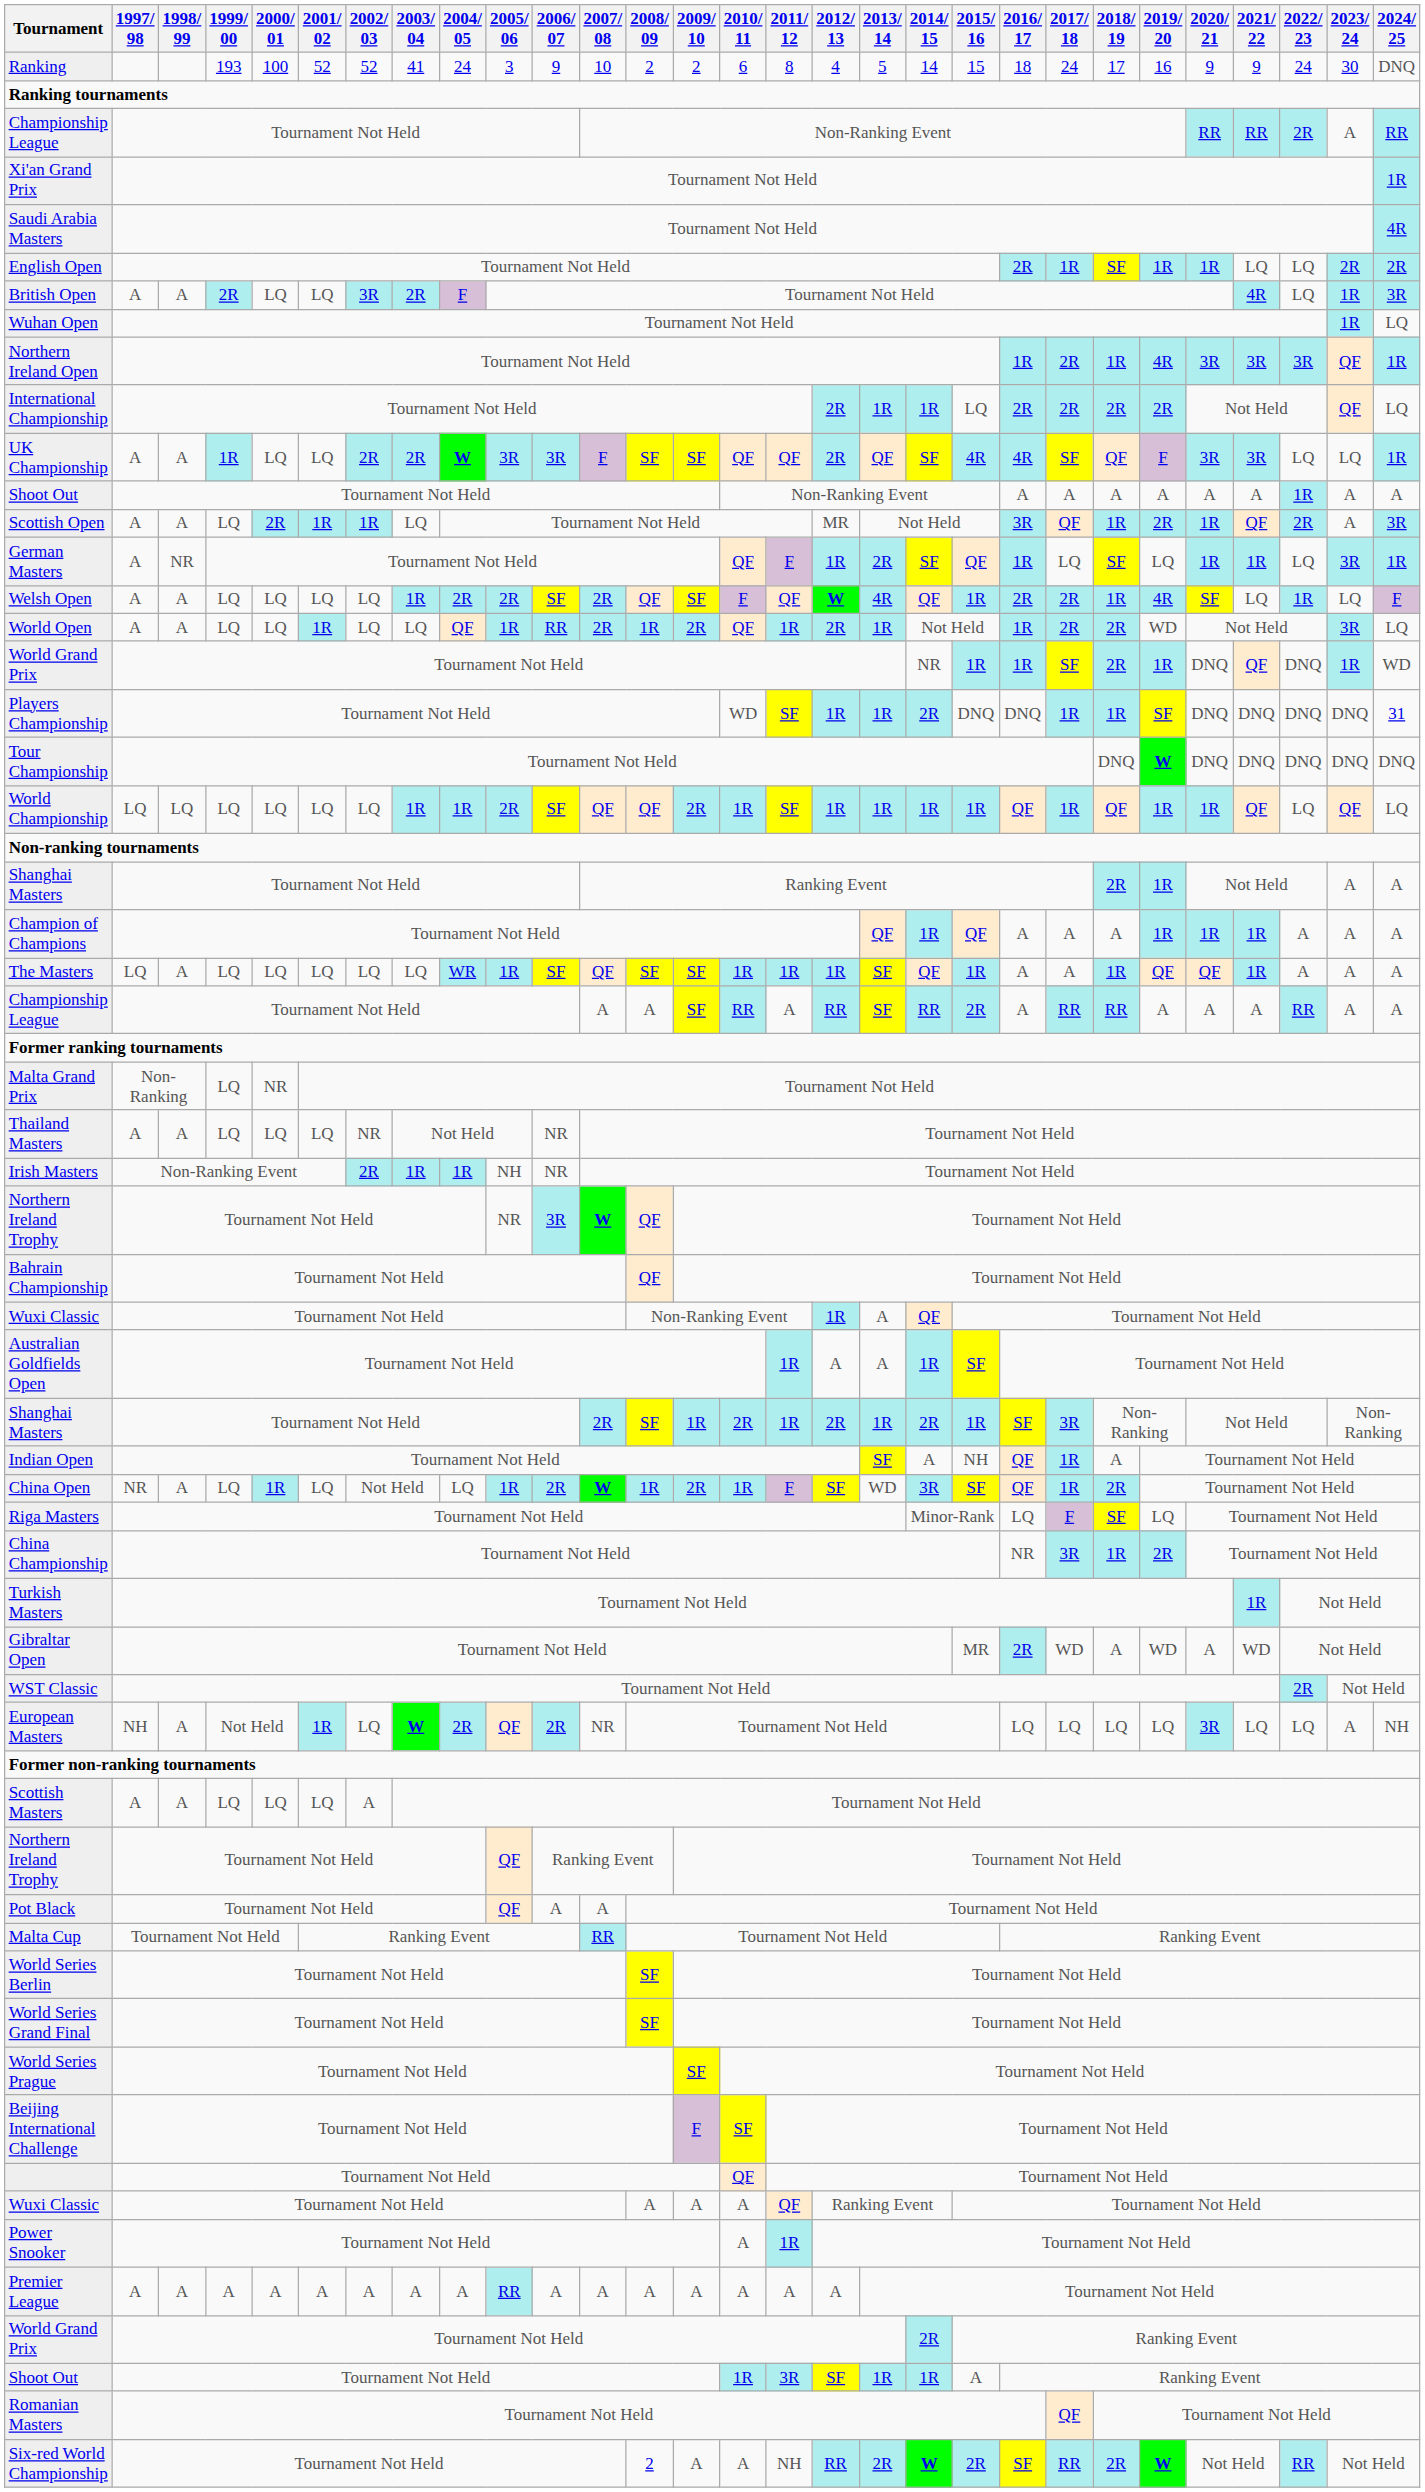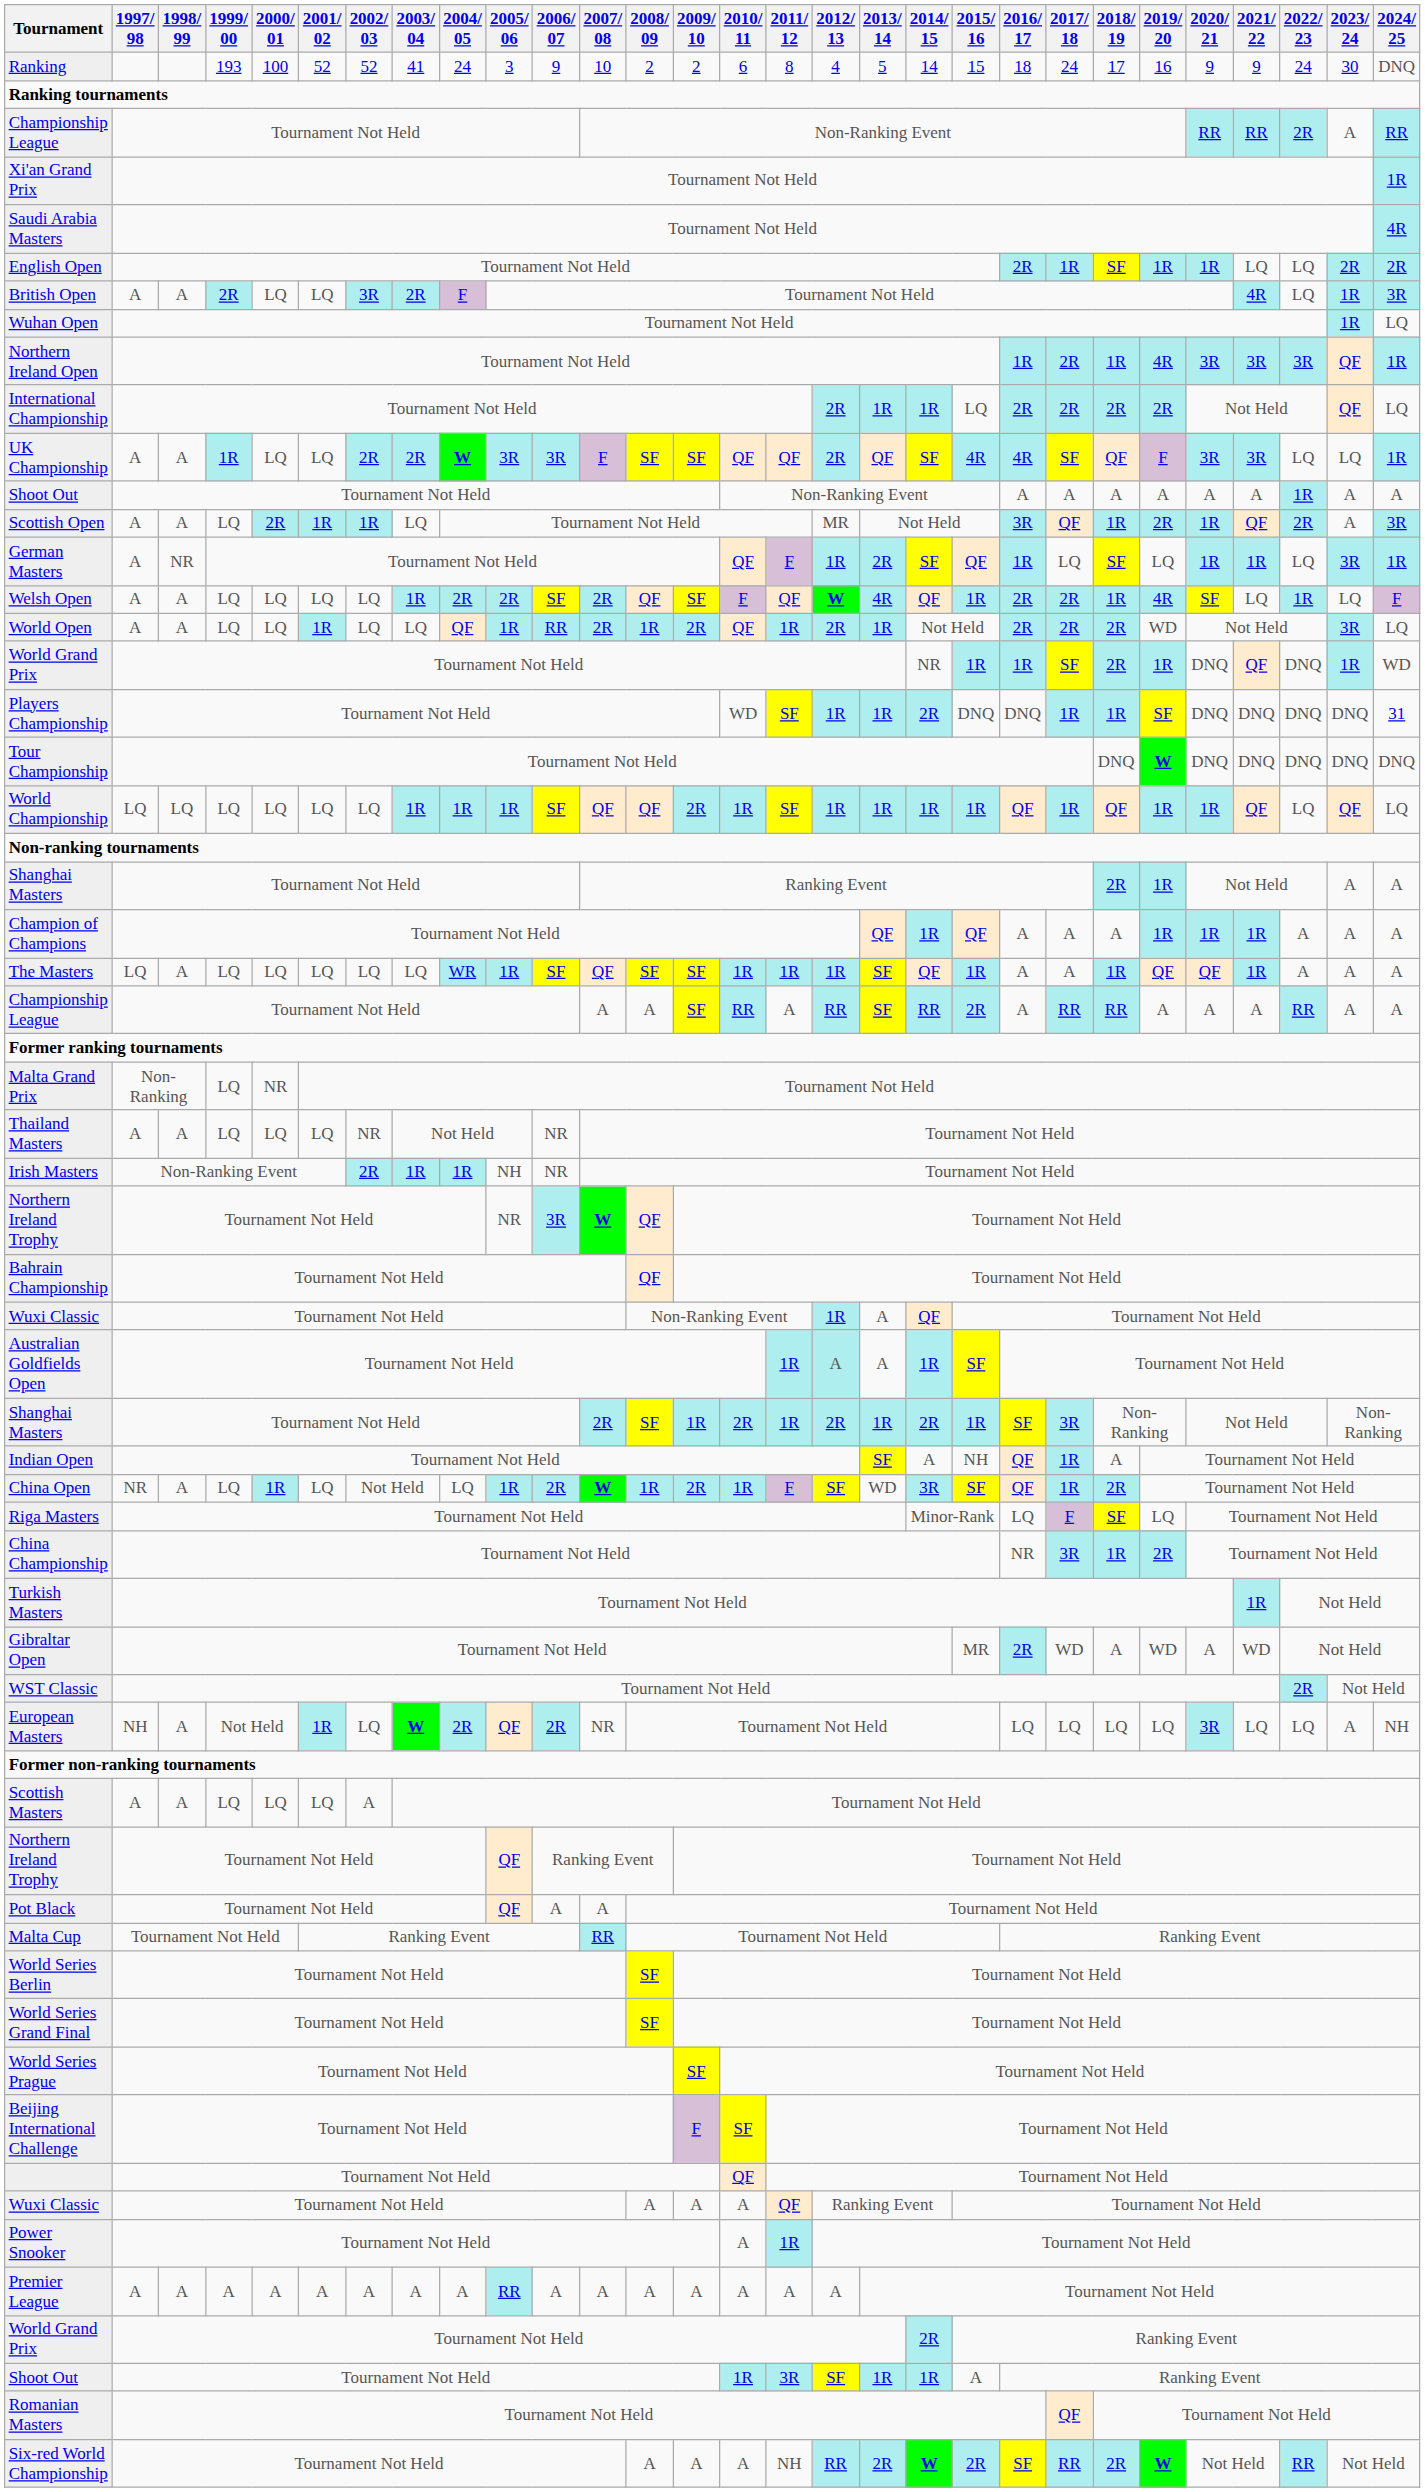World Open | 2016/ 17: 1R -> 2R
World Championship | 2005/ 06: 2R -> 1R
Australian Goldfields Open | 2012/ 13: no background -> paleturquoise background
Six-red World Championship | 2008/ 09: 2 -> A
